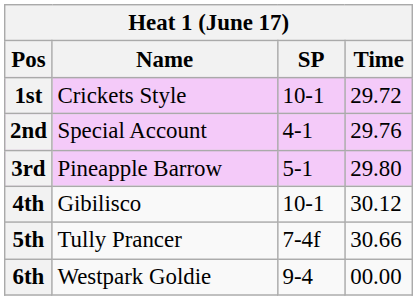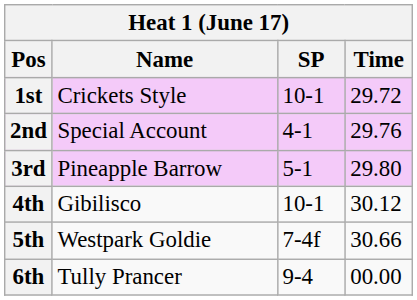5th | Name: Tully Prancer -> Westpark Goldie
6th | Name: Westpark Goldie -> Tully Prancer
